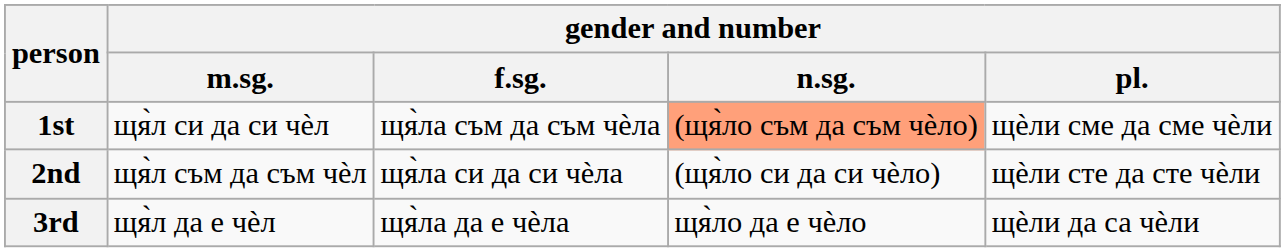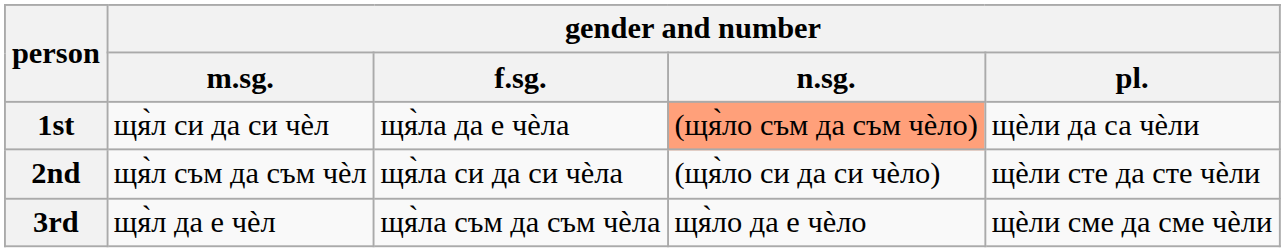1st | gender and number / f.sg.: щя̀лa съм да съм чѐлa -> щя̀лa да е чѐлa
1st | gender and number / pl.: щѐли сме да сме чѐли -> щѐли да са чѐли
3rd | gender and number / f.sg.: щя̀лa да е чѐлa -> щя̀лa съм да съм чѐлa
3rd | gender and number / pl.: щѐли да са чѐли -> щѐли сме да сме чѐли
